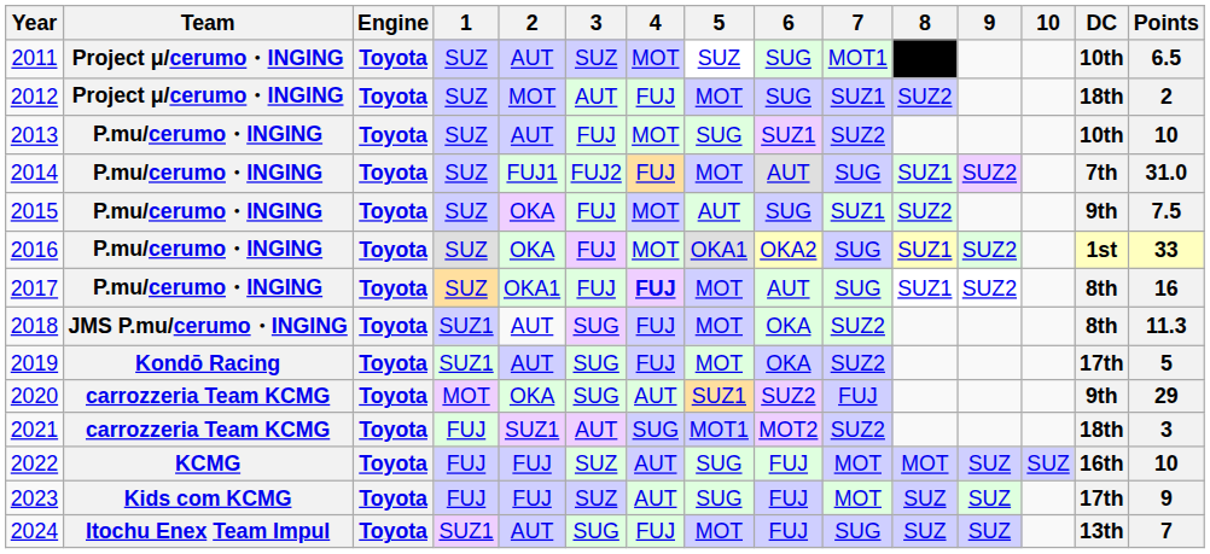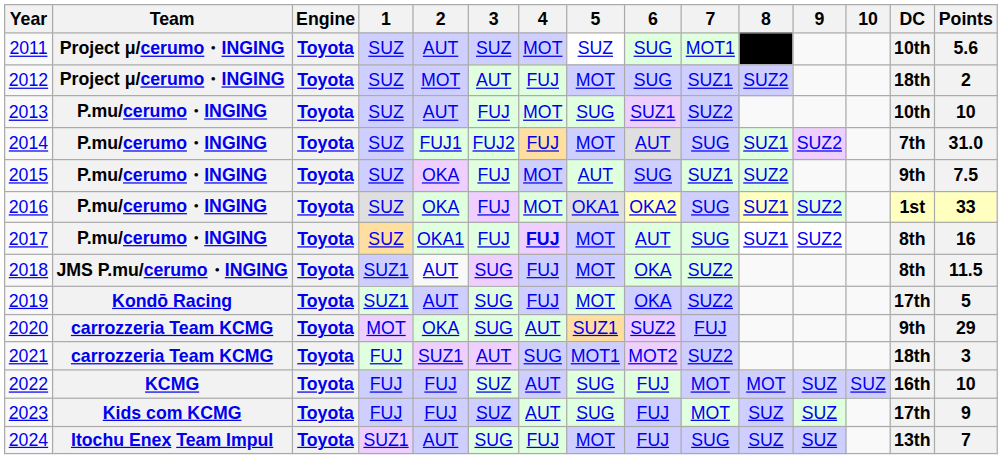2011 | Points: 6.5 -> 5.6
2018 | Points: 11.3 -> 11.5
